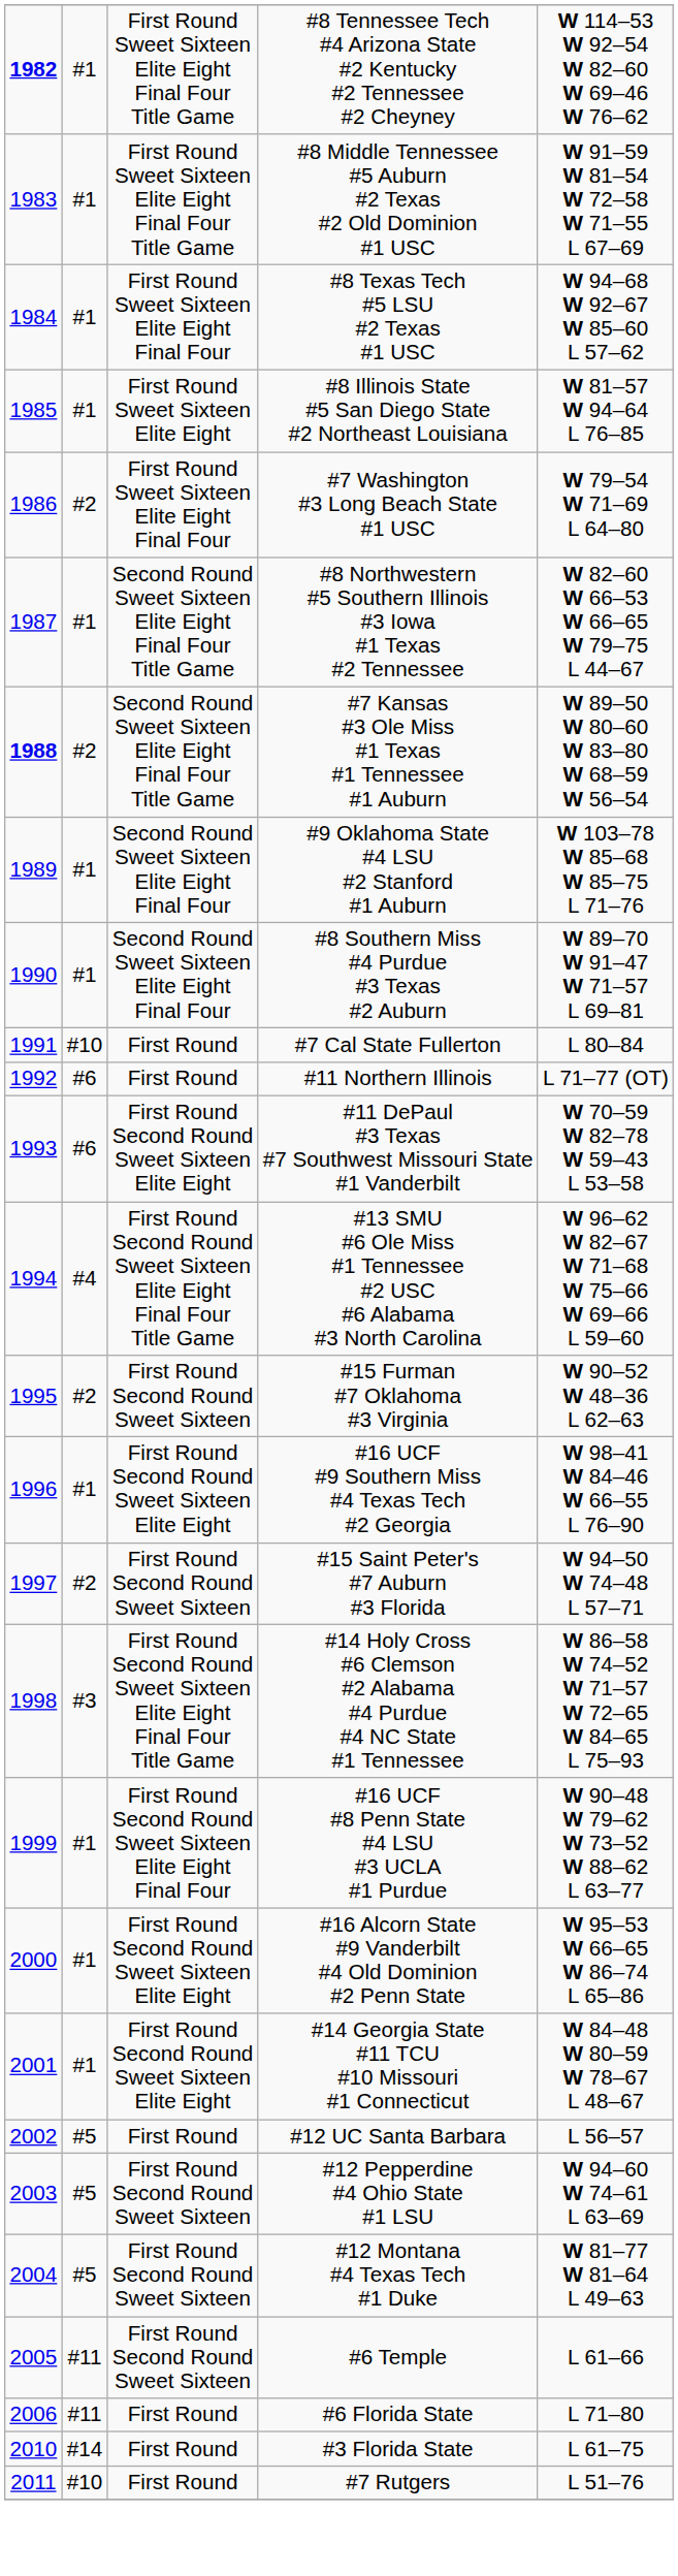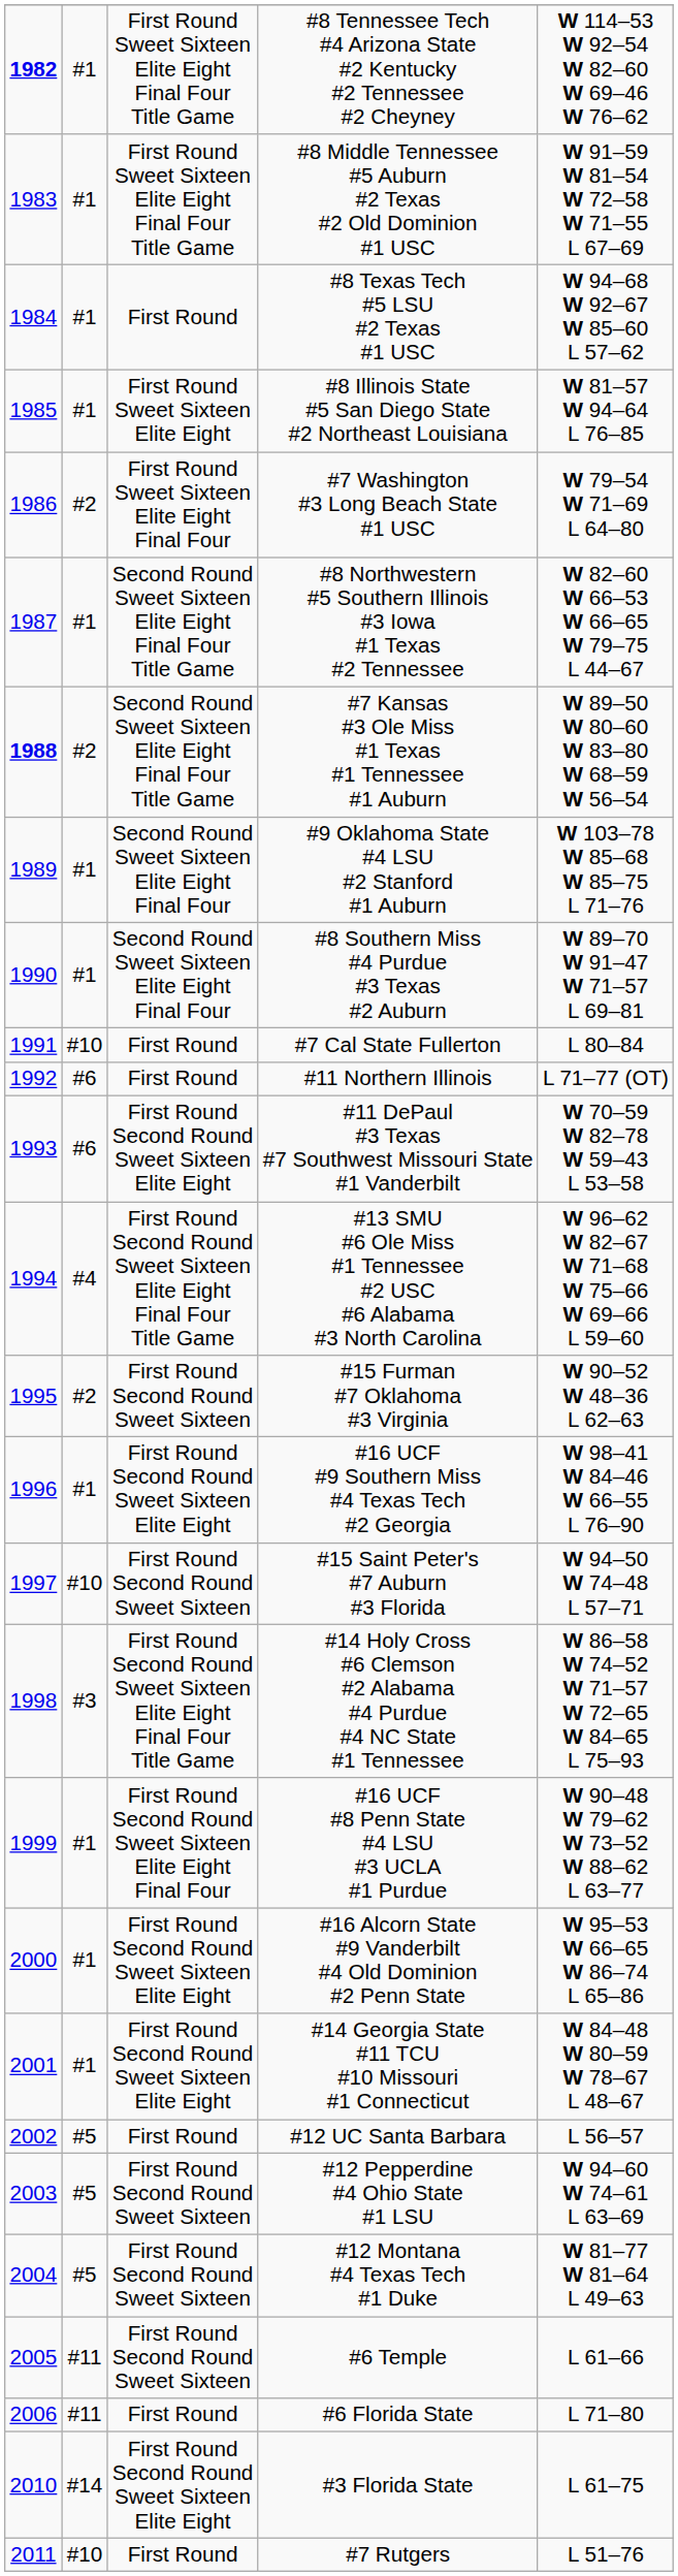#8 Texas Tech #5 LSU #2 Texas #1 USC | column 3: First Round Sweet Sixteen Elite Eight Final Four -> First Round
#15 Saint Peter's #7 Auburn #3 Florida | column 2: #2 -> #10
#3 Florida State | column 3: First Round -> First Round Second Round Sweet Sixteen Elite Eight
